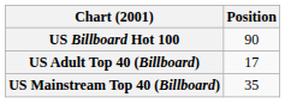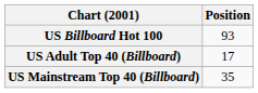US Billboard Hot 100 | Position: 90 -> 93
